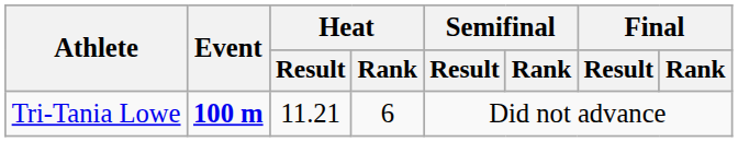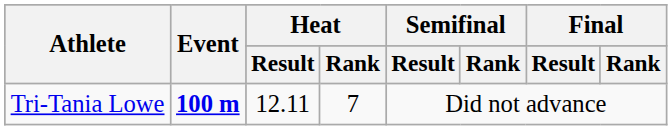Tri-Tania Lowe | Heat / Result: 11.21 -> 12.11
Tri-Tania Lowe | Heat / Rank: 6 -> 7
